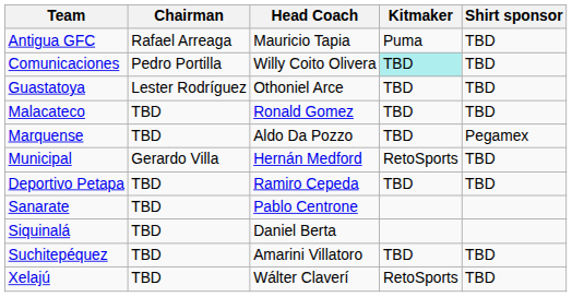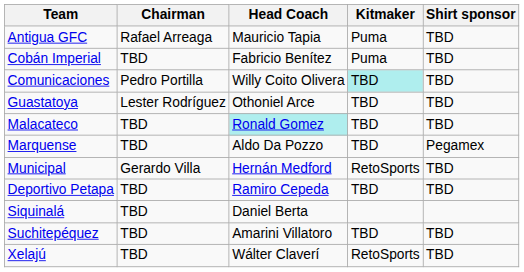+ row: Cobán Imperial | TBD | Fabricio Benítez | Puma | TBD
Malacateco | Head Coach: no background -> paleturquoise background
- row: Sanarate | TBD | Pablo Centrone
